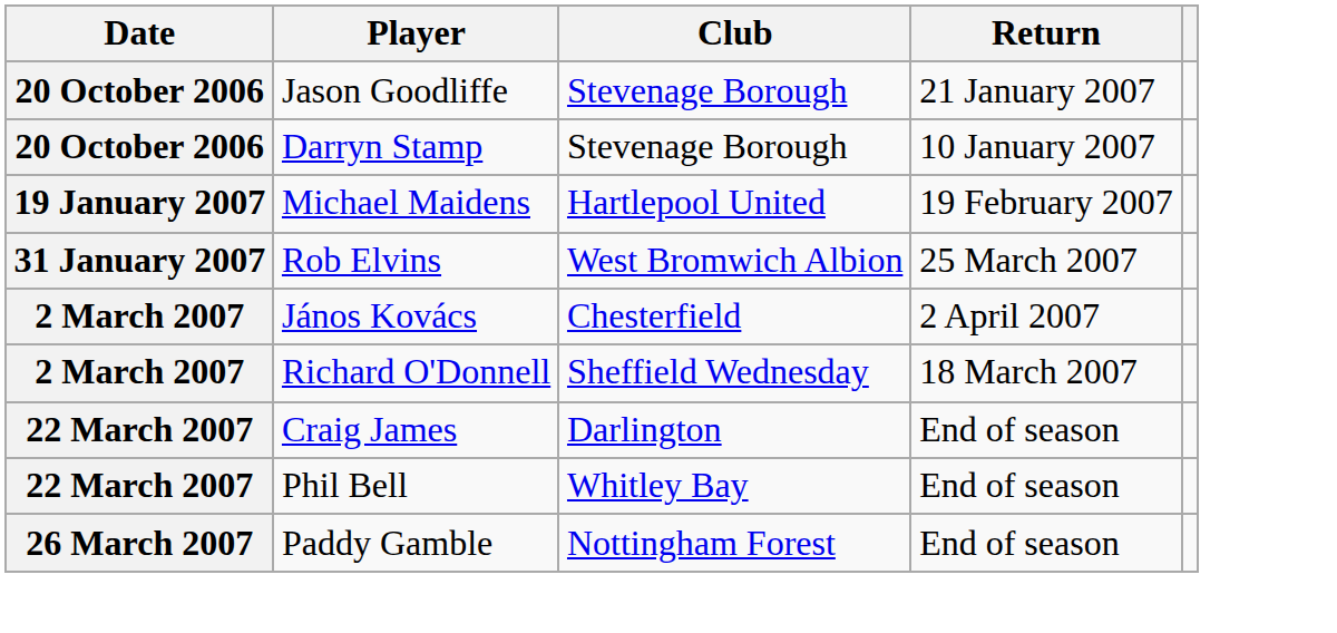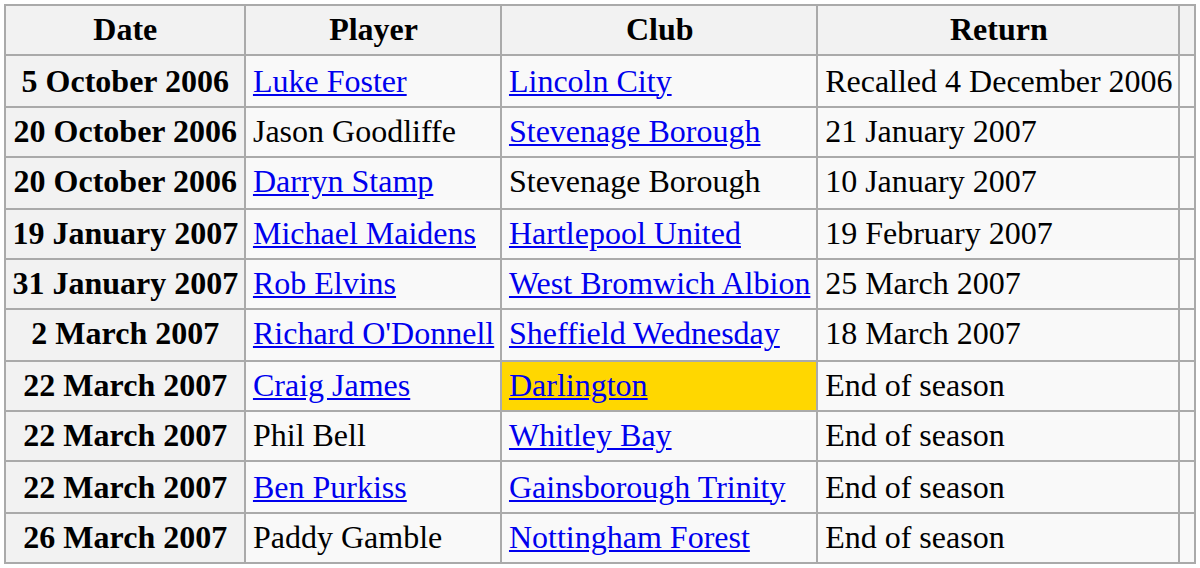+ row: 5 October 2006 | Luke Foster | Lincoln City | Recalled 4 December 2006
- row: 2 March 2007 | János Kovács | Chesterfield | 2 April 2007
Craig James | Club: no background -> gold background
+ row: 22 March 2007 | Ben Purkiss | Gainsborough Trinity | End of season
